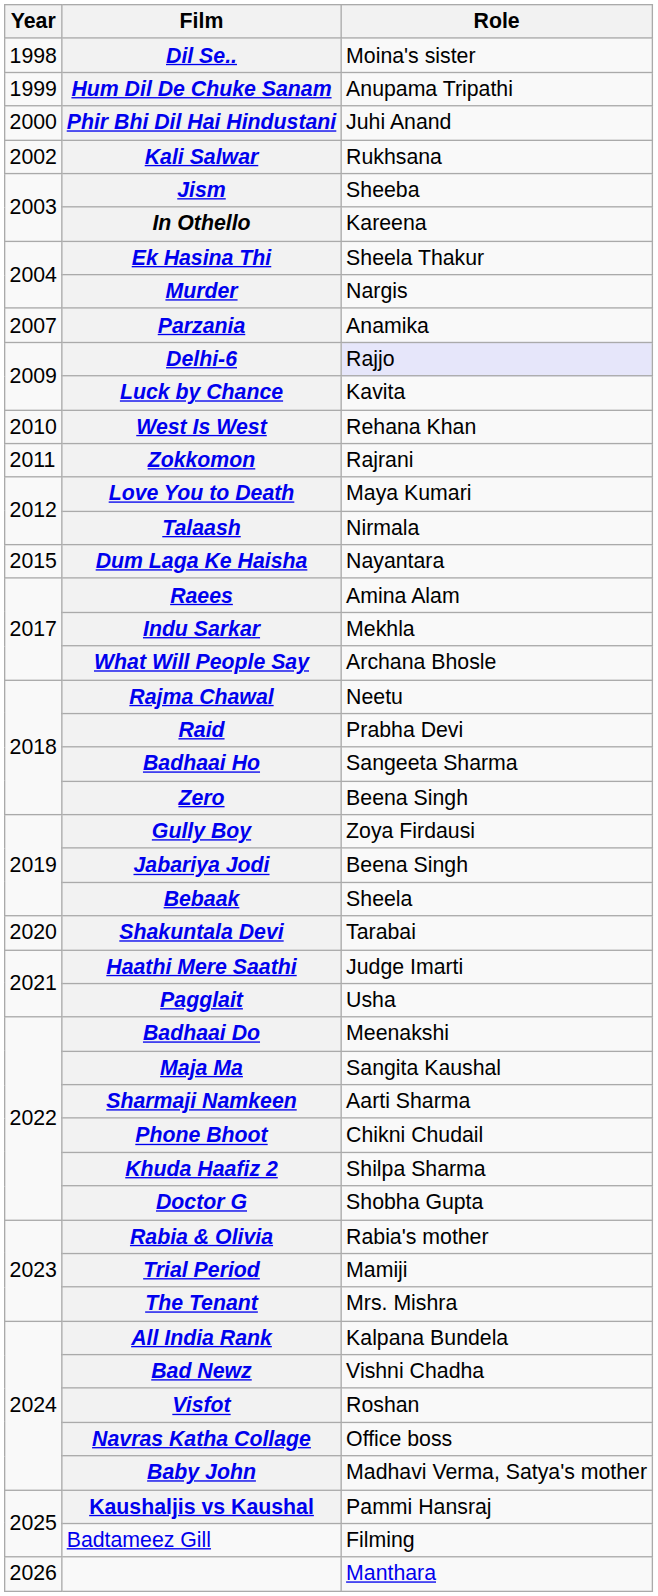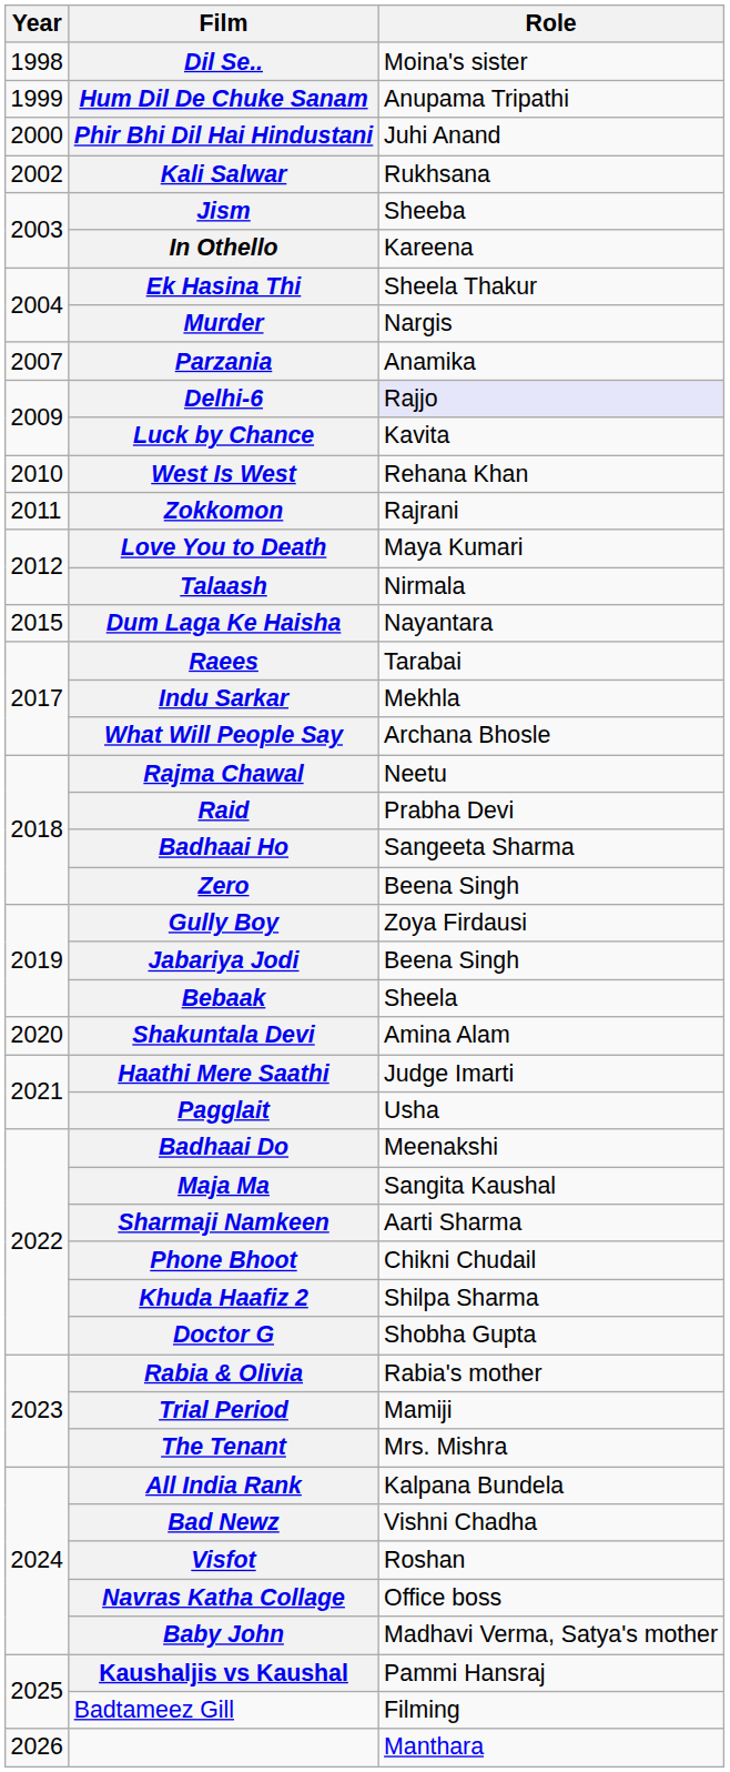Raees | Role: Amina Alam -> Tarabai
Shakuntala Devi | Role: Tarabai -> Amina Alam
